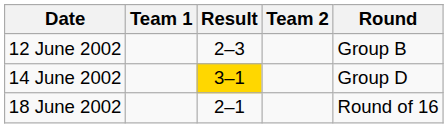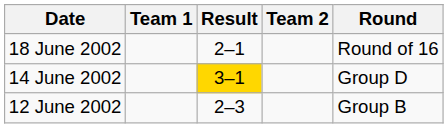rows swapped: 12 June 2002 <-> 18 June 2002
